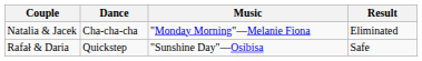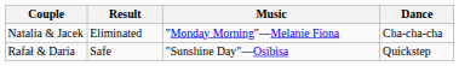columns swapped: Dance <-> Result
